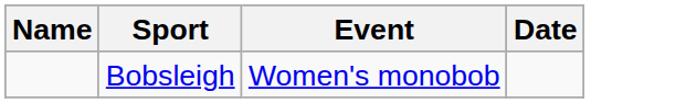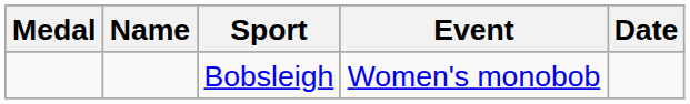+ column: Medal
